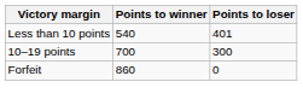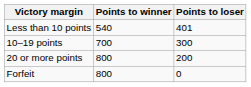+ row: 20 or more points | 800 | 200
Forfeit | Points to winner: 860 -> 800
